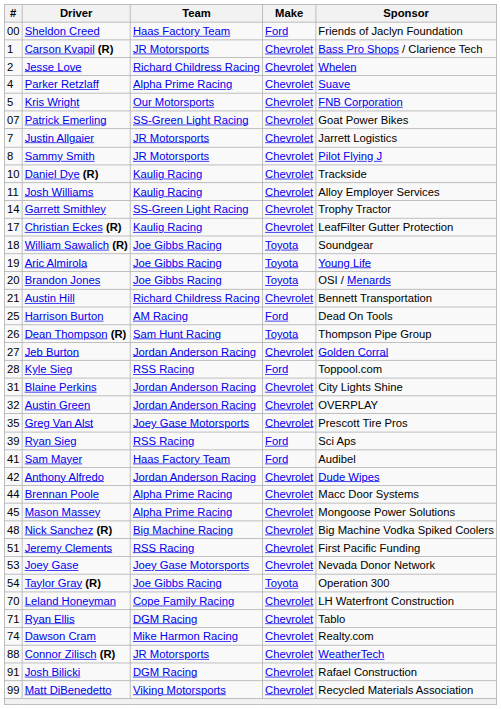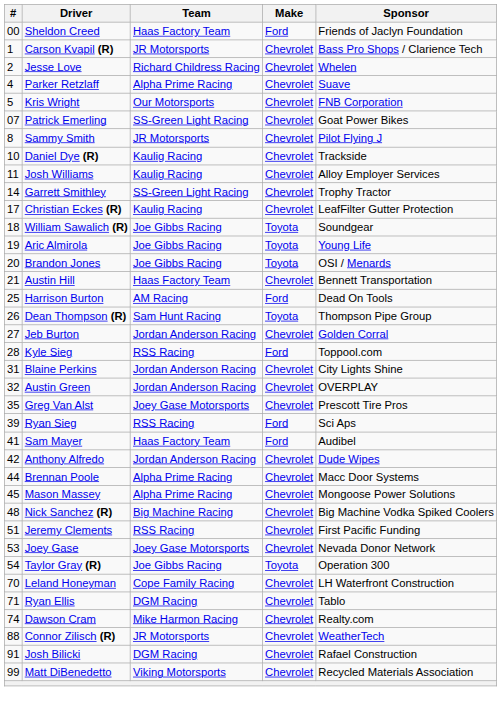- row: 7 | Justin Allgaier | JR Motorsports | Chevrolet | Jarrett Logistics
Austin Hill | Team: Richard Childress Racing -> Haas Factory Team
